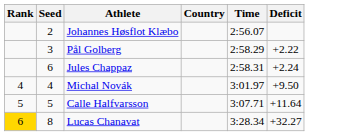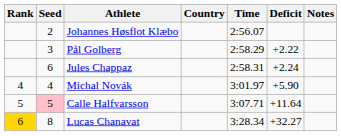+ column: Notes
Michal Novák | Deficit: +9.50 -> +5.90
Calle Halfvarsson | Seed: no background -> pink background
